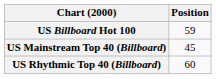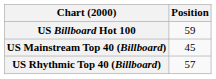US Rhythmic Top 40 (Billboard) | Position: 60 -> 57
